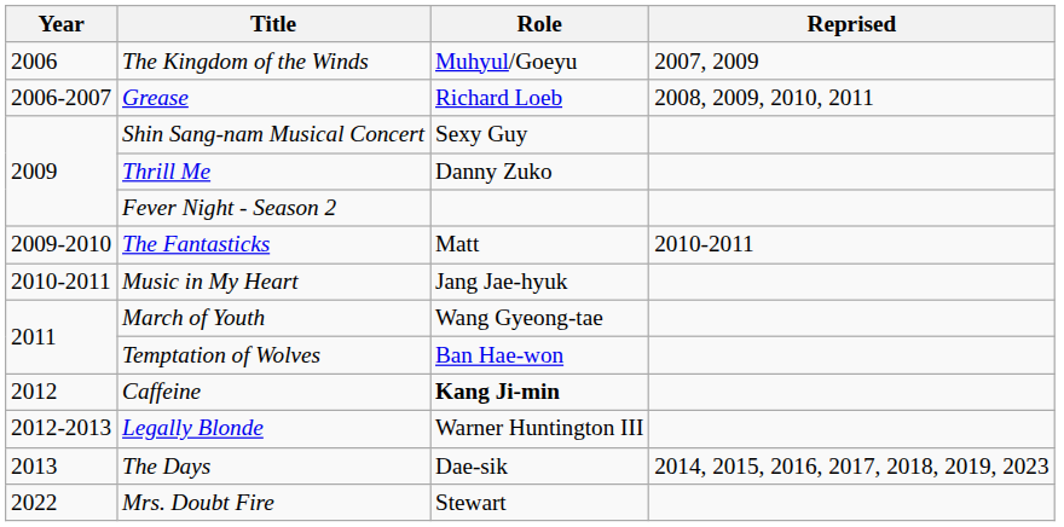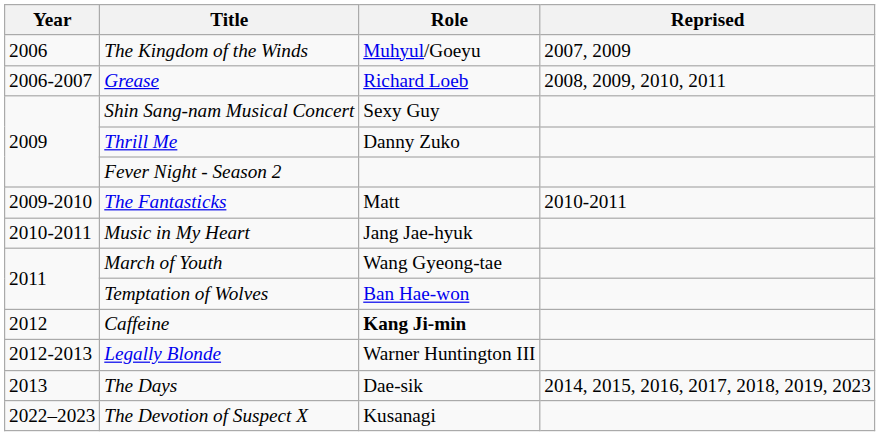- row: 2022 | Mrs. Doubt Fire | Stewart
+ row: 2022–2023 | The Devotion of Suspect X | Kusanagi
